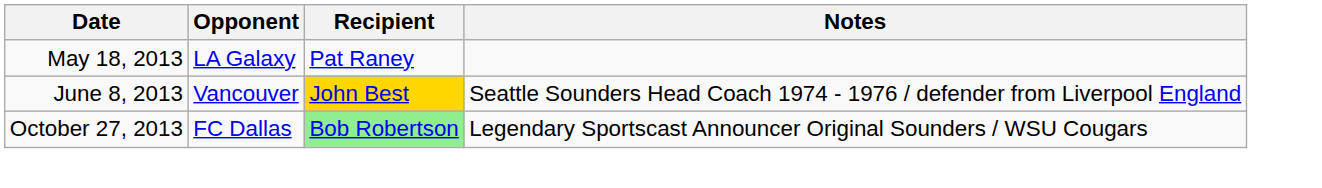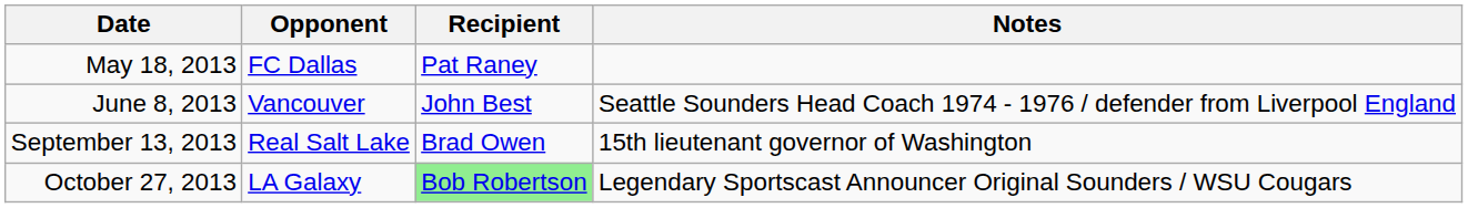May 18, 2013 | Opponent: LA Galaxy -> FC Dallas
June 8, 2013 | Recipient: gold background -> no background
+ row: September 13, 2013 | Real Salt Lake | Brad Owen | 15th lieutenant governor of Washington
October 27, 2013 | Opponent: FC Dallas -> LA Galaxy
